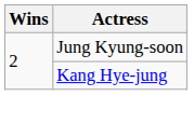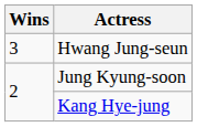+ row: 3 | Hwang Jung-seun
